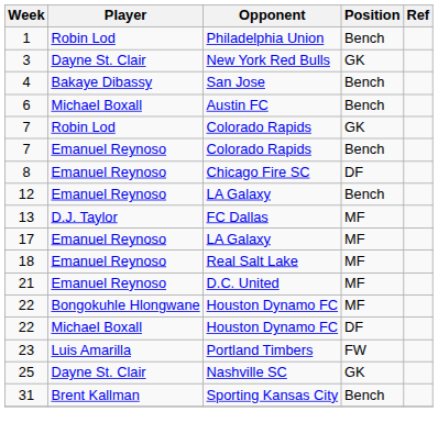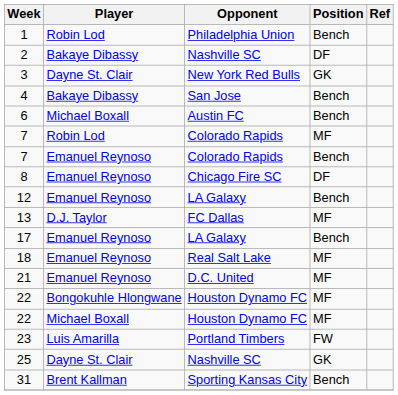+ row: 2 | Bakaye Dibassy | Nashville SC | DF
7 / Robin Lod | Position: GK -> MF
17 | Position: MF -> Bench
22 / Michael Boxall | Position: DF -> MF
